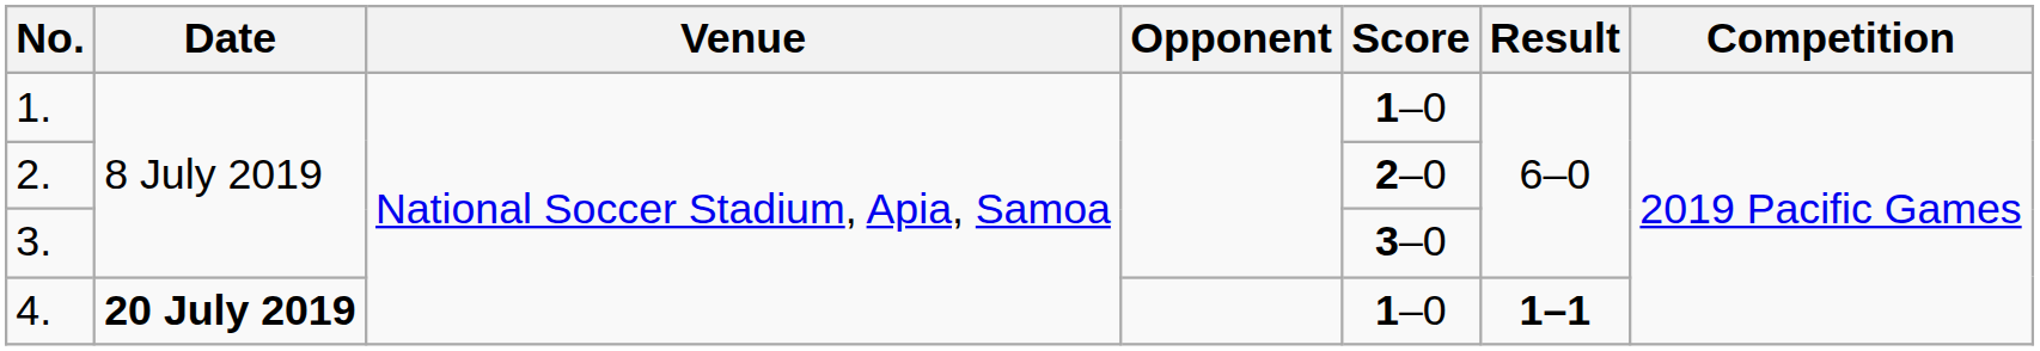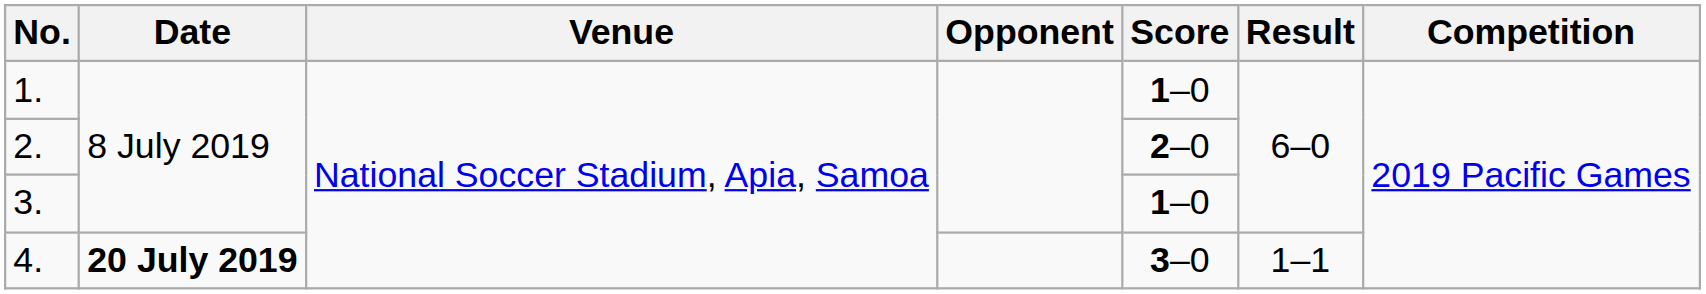3. | Score: 3–0 -> 1–0
4. | Score: 1–0 -> 3–0
4. | Result: bold -> normal
